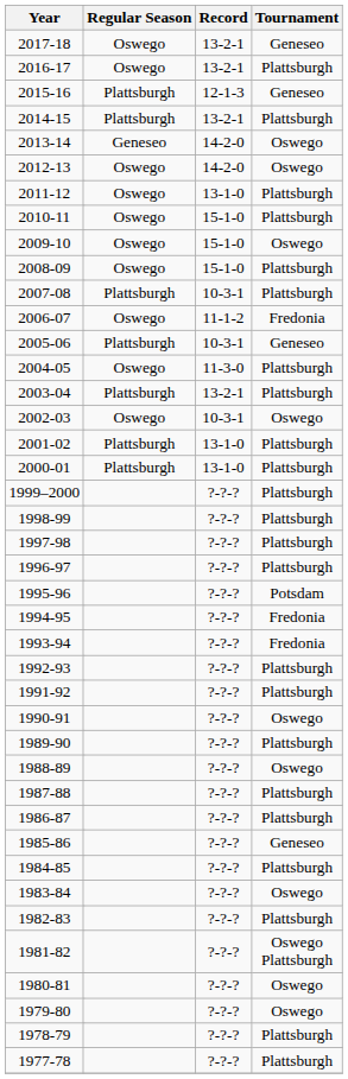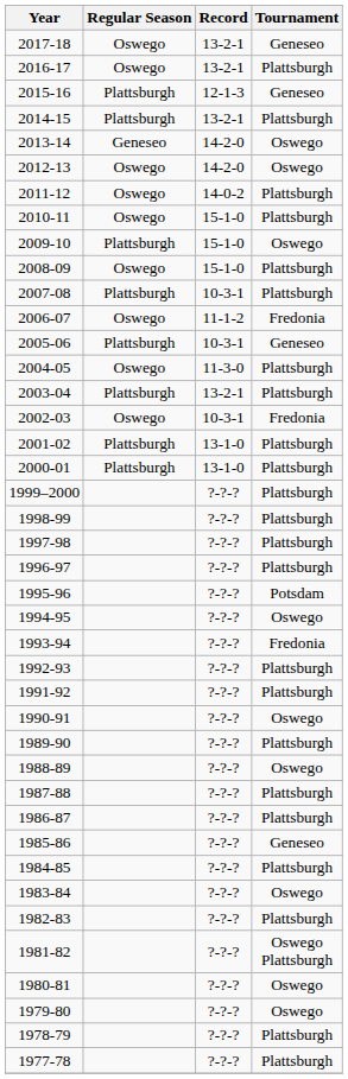2011-12 | Record: 13-1-0 -> 14-0-2
2009-10 | Regular Season: Oswego -> Plattsburgh
2002-03 | Tournament: Oswego -> Fredonia
1994-95 | Tournament: Fredonia -> Oswego
